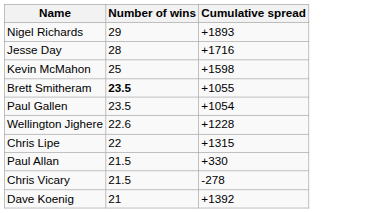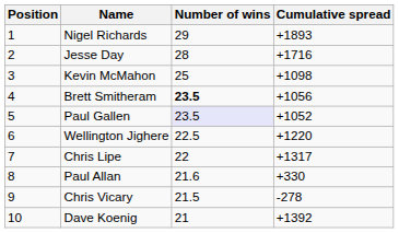+ column: Position | 1 | 2 | 3 | 4 | 5 | 6 | 7 | 8 | 9 | 10
Kevin McMahon | Cumulative spread: +1598 -> +1098
Brett Smitheram | Cumulative spread: +1055 -> +1056
Paul Gallen | Number of wins: no background -> lavender background
Paul Gallen | Cumulative spread: +1054 -> +1052
Wellington Jighere | Number of wins: 22.6 -> 22.5
Wellington Jighere | Cumulative spread: +1228 -> +1220
Chris Lipe | Cumulative spread: +1315 -> +1317
Paul Allan | Number of wins: 21.5 -> 21.6
